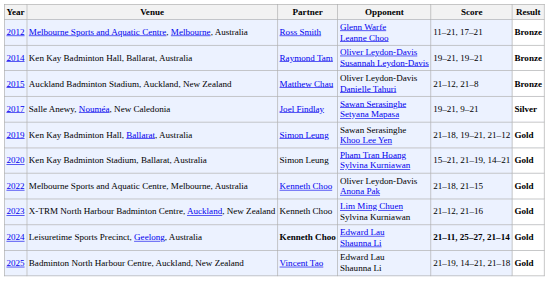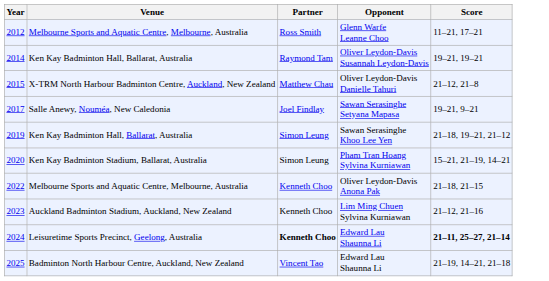- column: Result | Bronze | Bronze | Bronze | Silver | Gold | Gold | Gold | Gold | Gold | Gold
Oliver Leydon-Davis Danielle Tahuri | Venue: Auckland Badminton Stadium, Auckland, New Zealand -> X-TRM North Harbour Badminton Centre, Auckland, New Zealand
Lim Ming Chuen Sylvina Kurniawan | Venue: X-TRM North Harbour Badminton Centre, Auckland, New Zealand -> Auckland Badminton Stadium, Auckland, New Zealand
